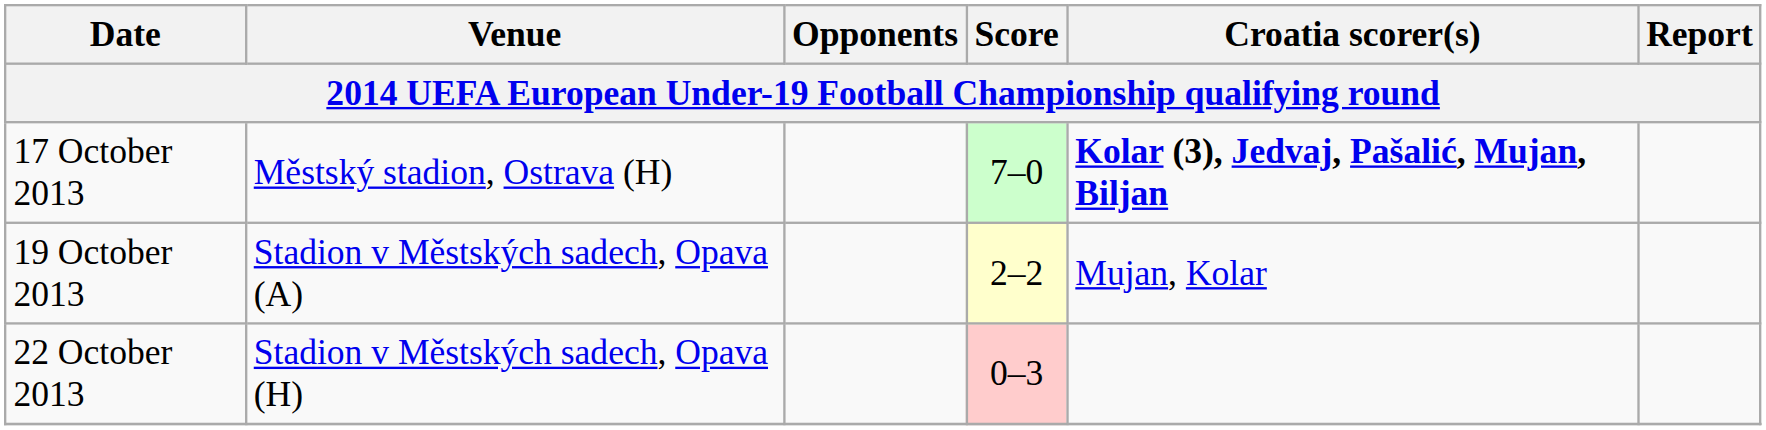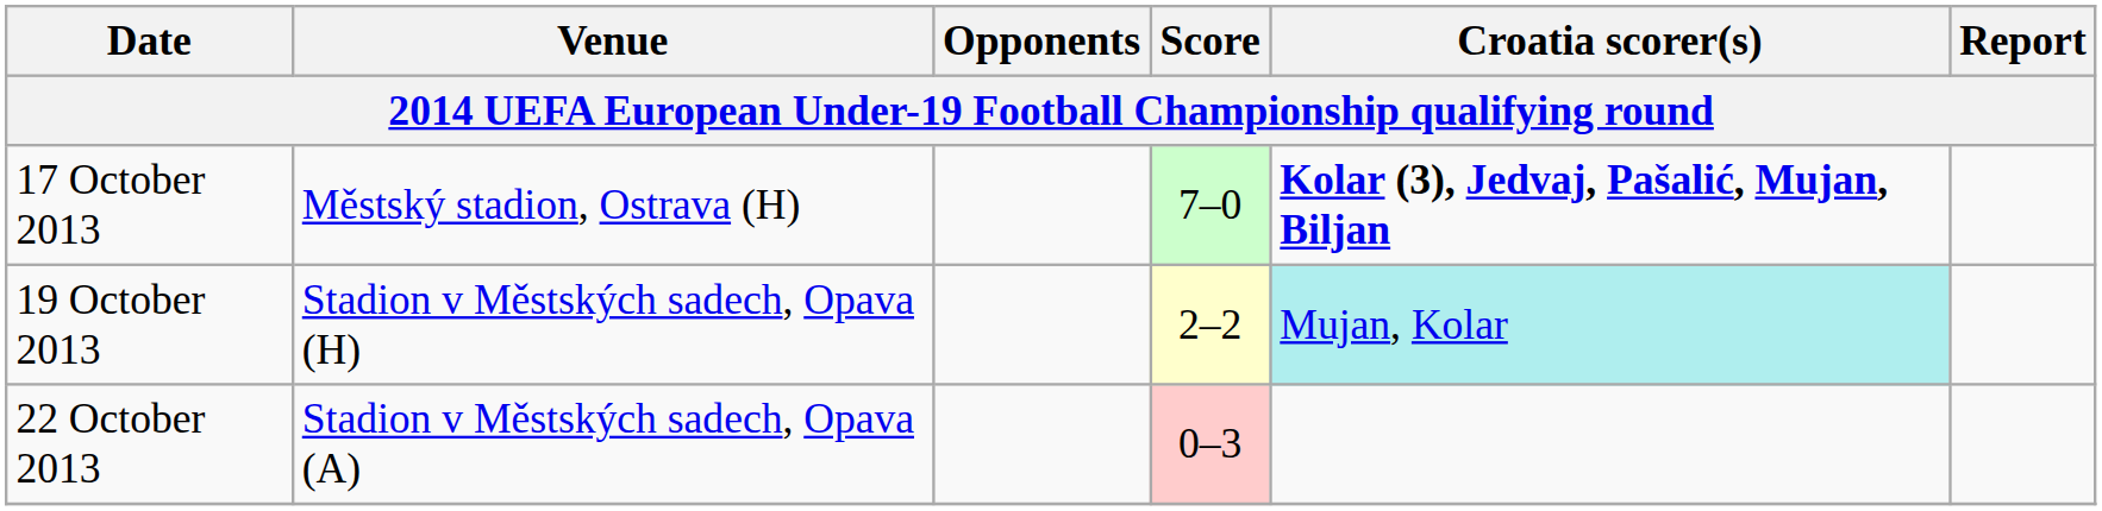19 October 2013 | Venue: Stadion v Městských sadech, Opava (A) -> Stadion v Městských sadech, Opava (H)
19 October 2013 | Croatia scorer(s): no background -> paleturquoise background
22 October 2013 | Venue: Stadion v Městských sadech, Opava (H) -> Stadion v Městských sadech, Opava (A)
